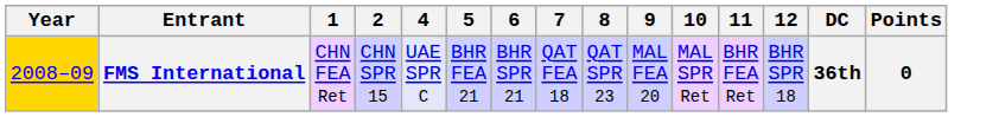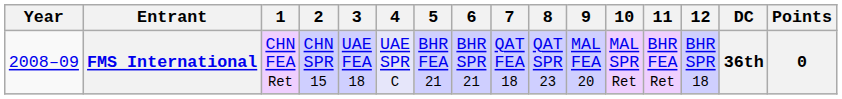+ column: 3 | UAE FEA 18
FMS International | Year: gold background -> no background
